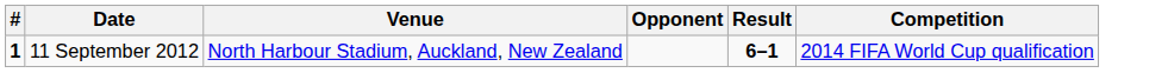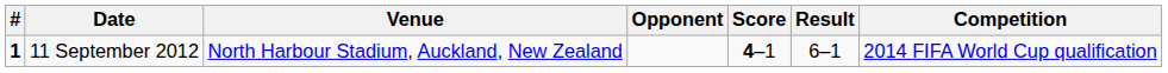+ column: Score | 4–1
11 September 2012 | Result: bold -> normal
